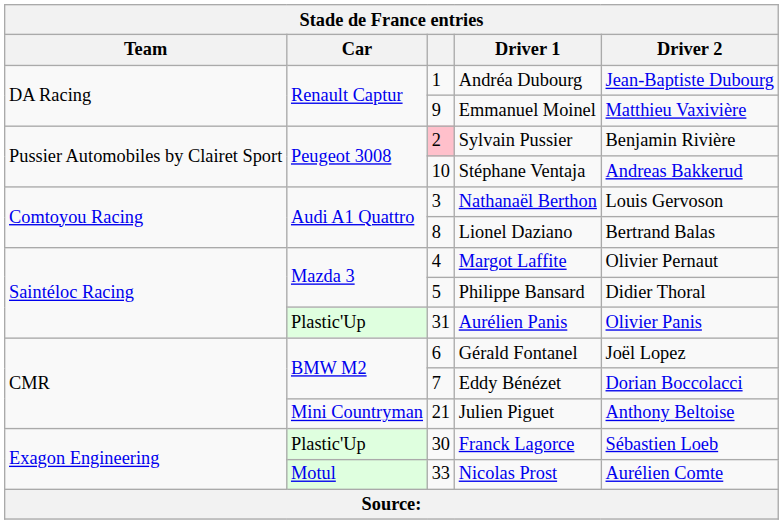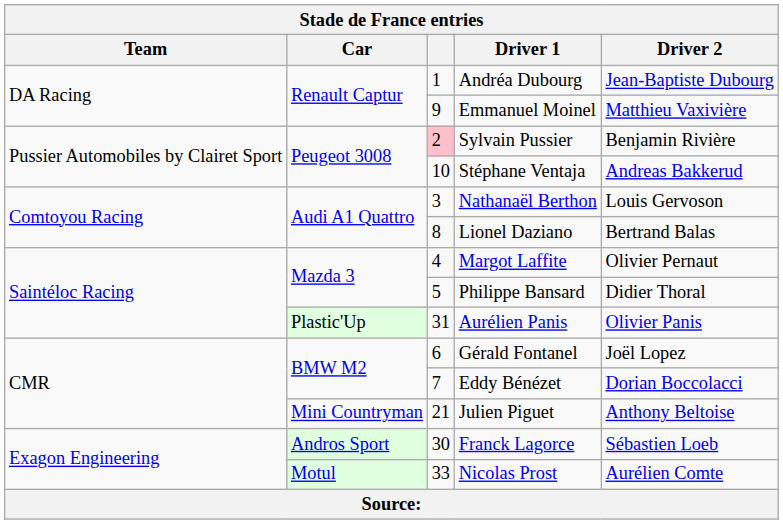Franck Lagorce | Car: Plastic'Up -> Andros Sport
